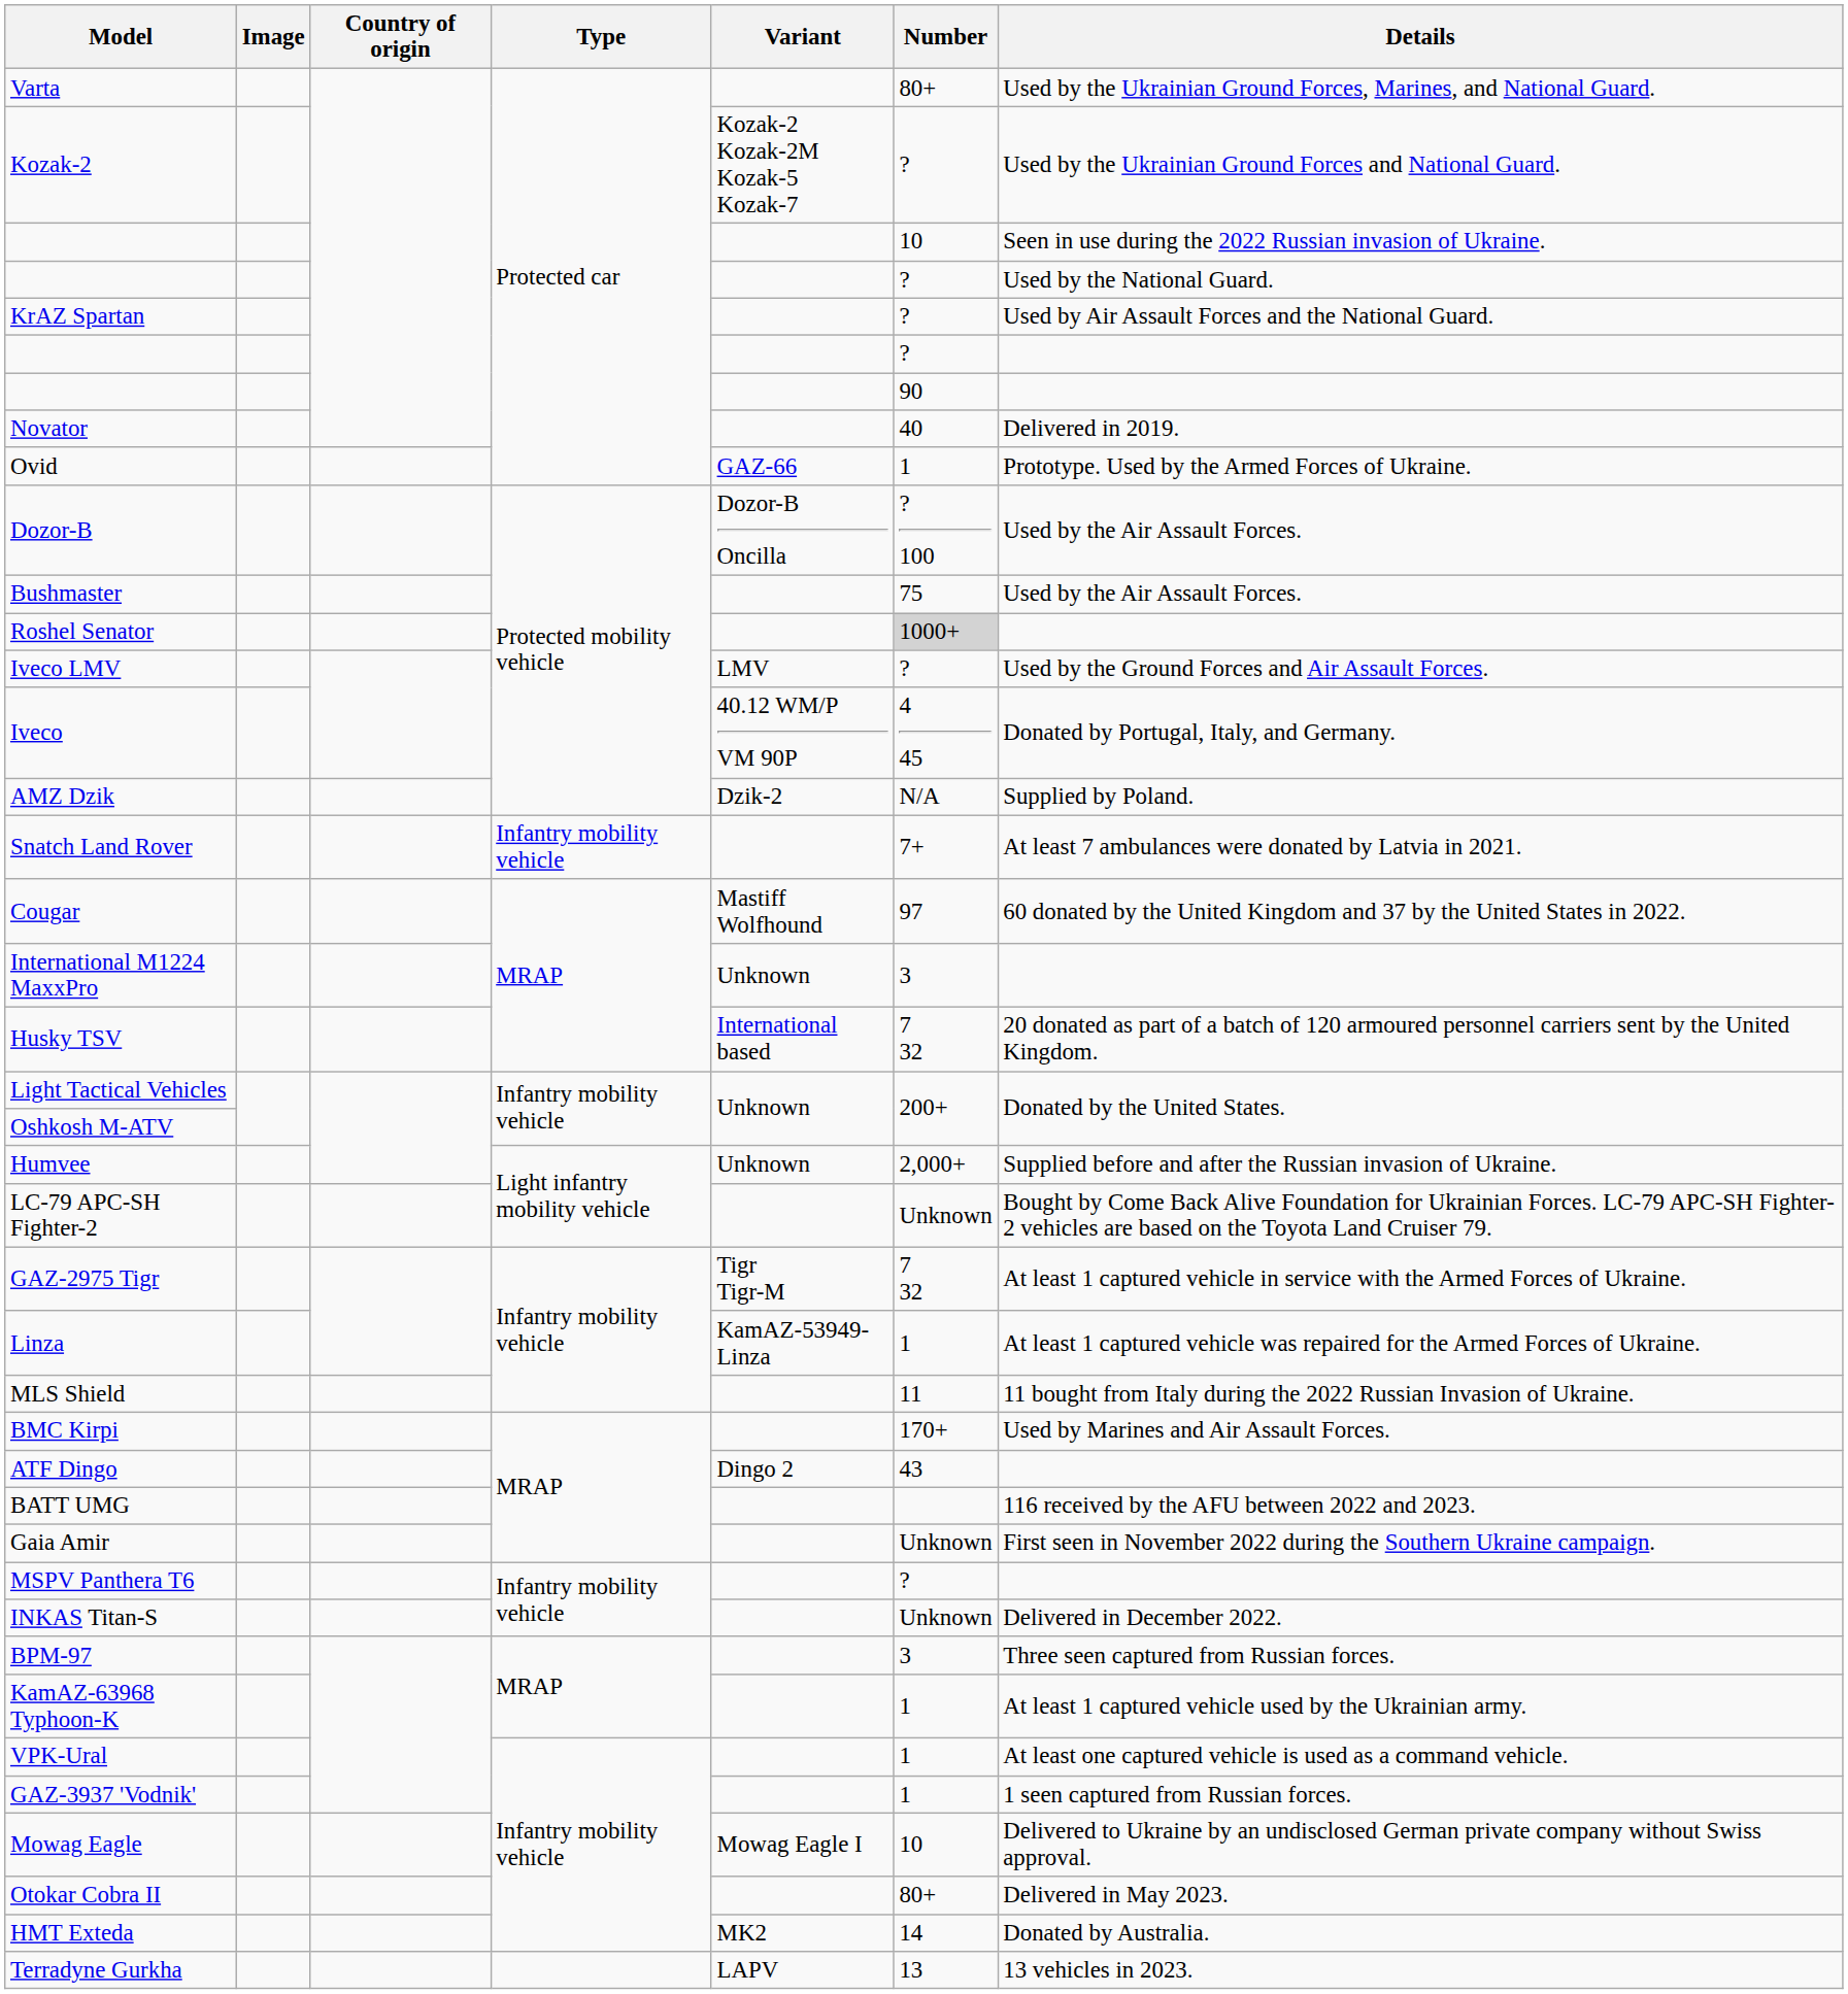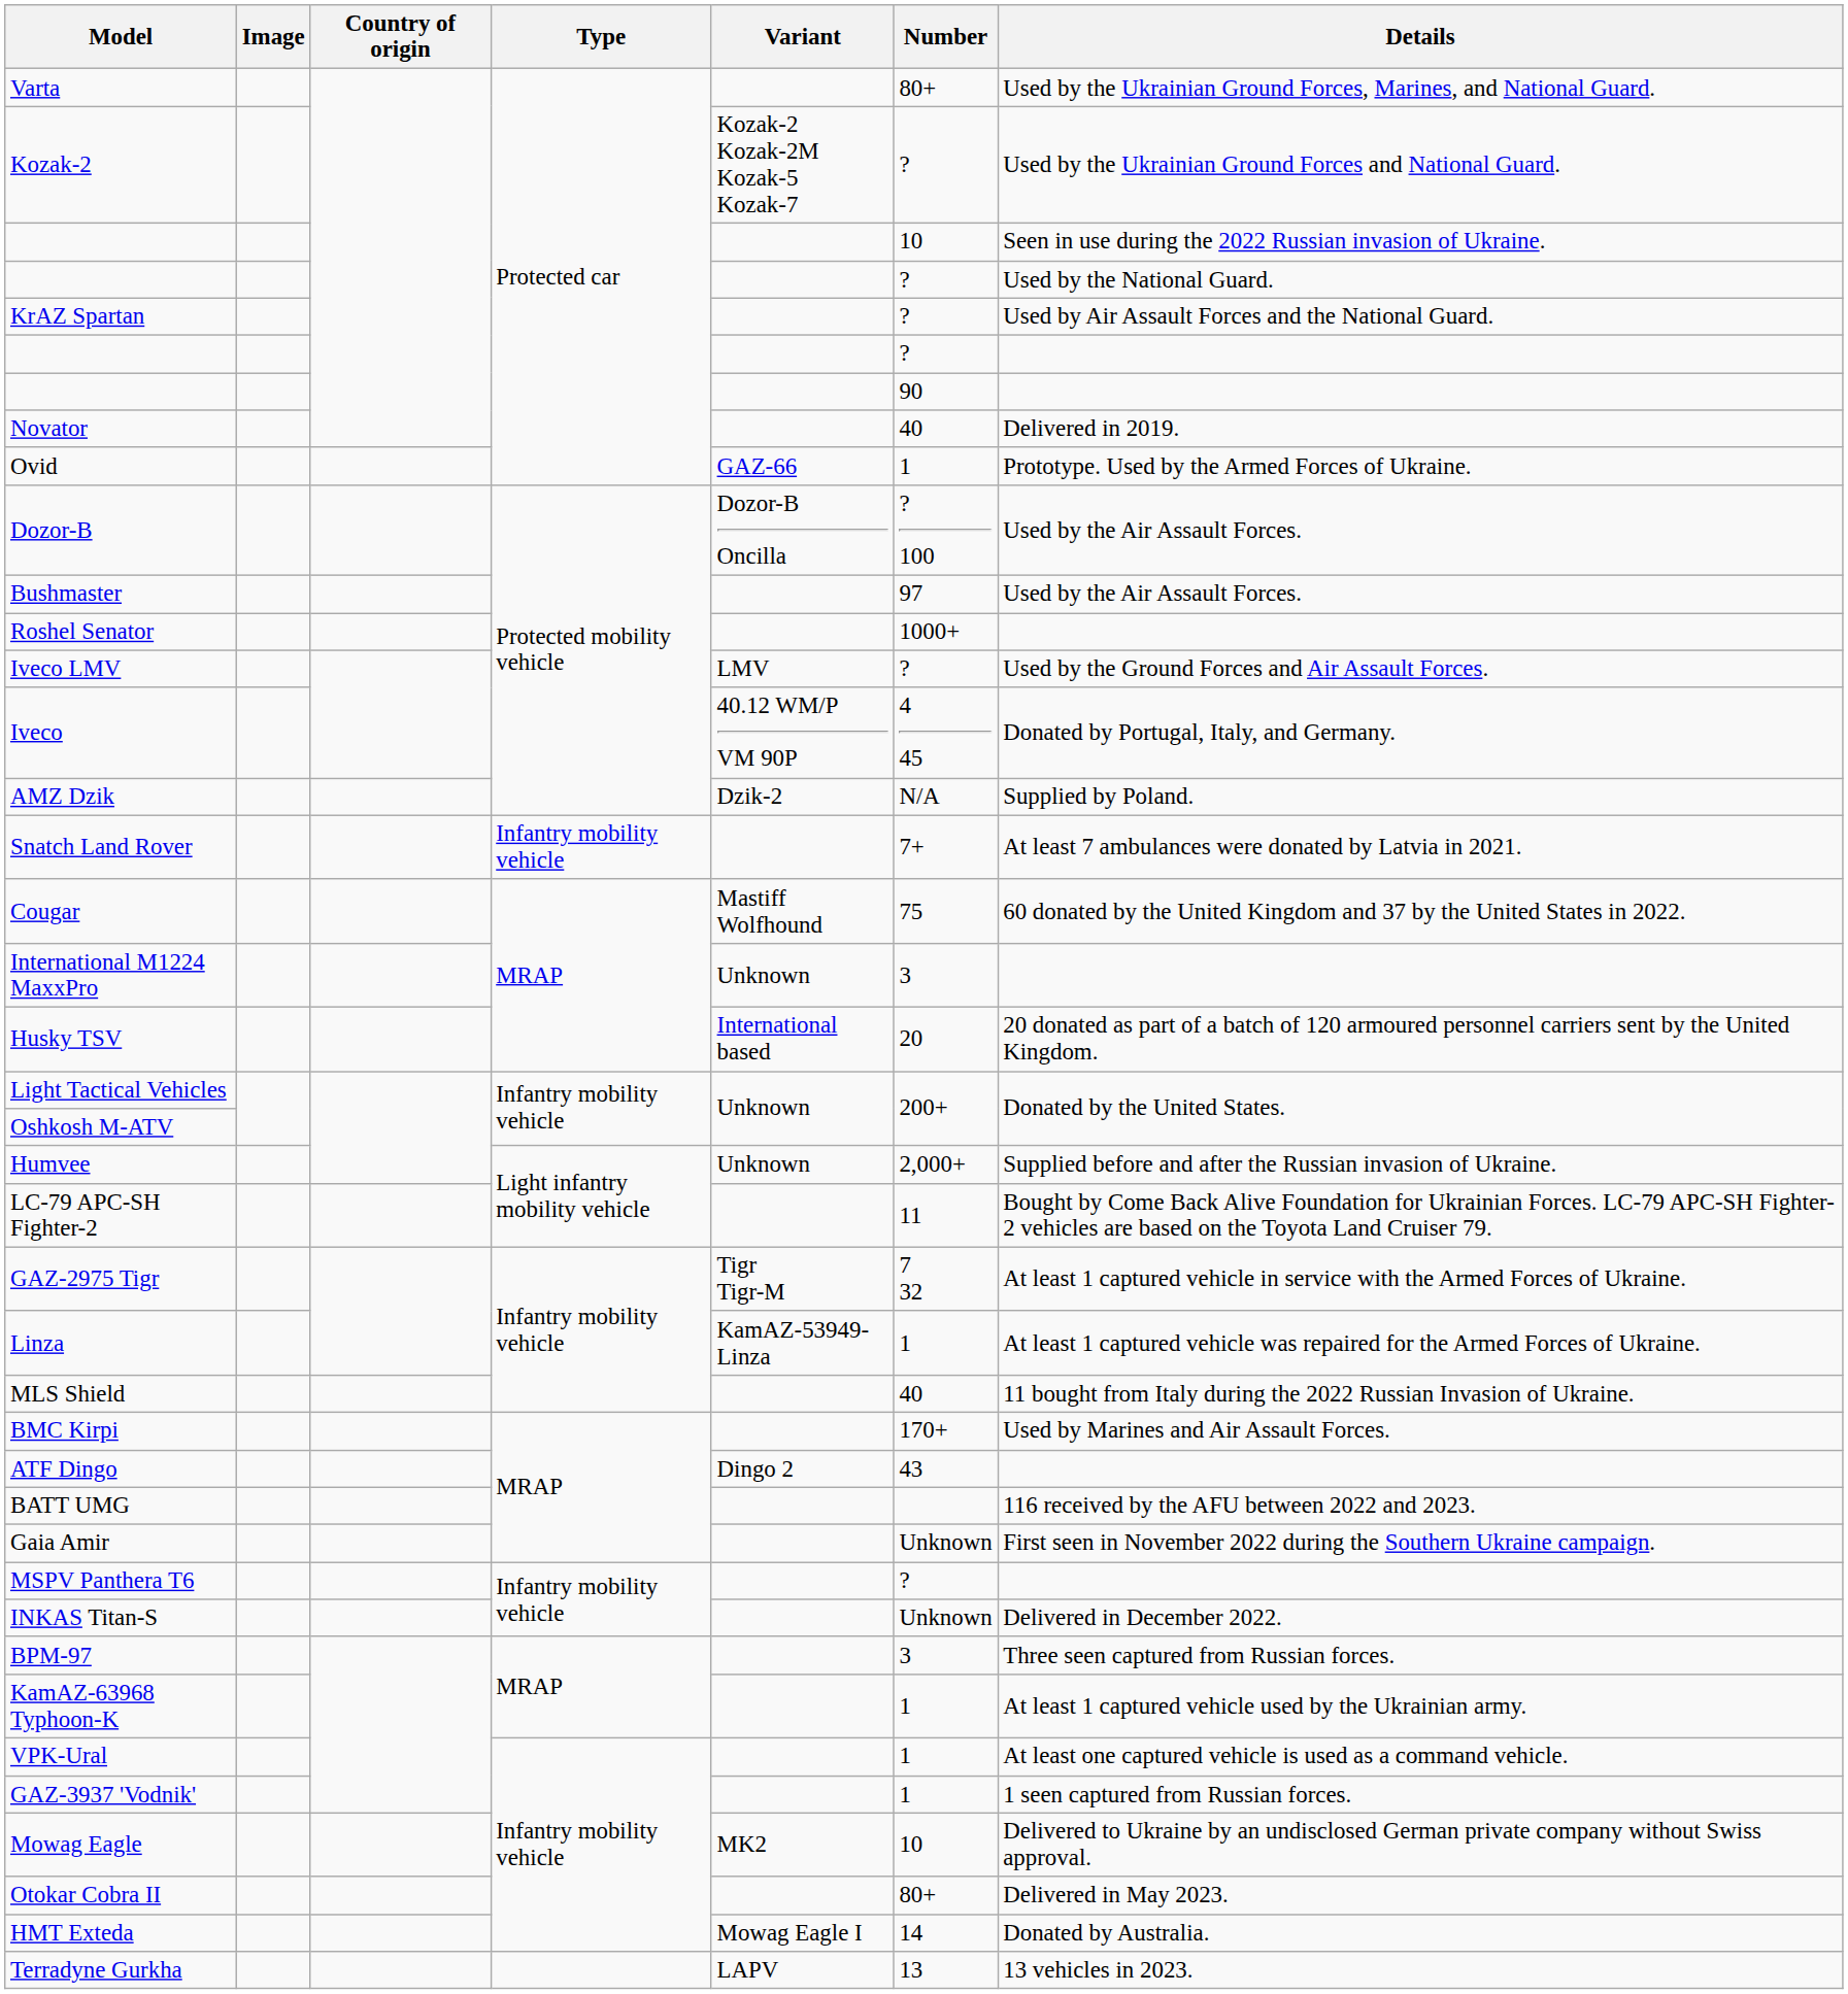Bushmaster | Number: 75 -> 97
Roshel Senator | Number: lightgrey background -> no background
Cougar | Number: 97 -> 75
Husky TSV | Number: 7 32 -> 20
LC-79 APC-SH Fighter-2 | Number: Unknown -> 11
MLS Shield | Number: 11 -> 40
Mowag Eagle | Variant: Mowag Eagle I -> MK2
HMT Exteda | Variant: MK2 -> Mowag Eagle I
